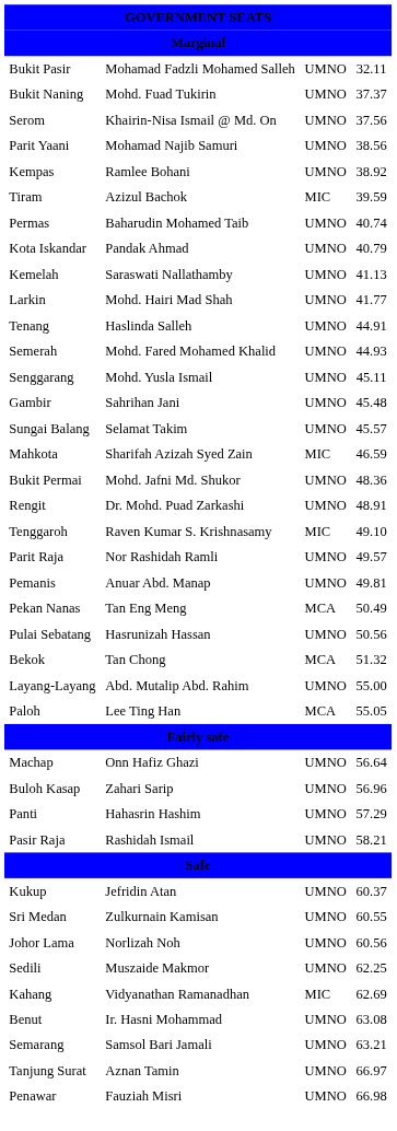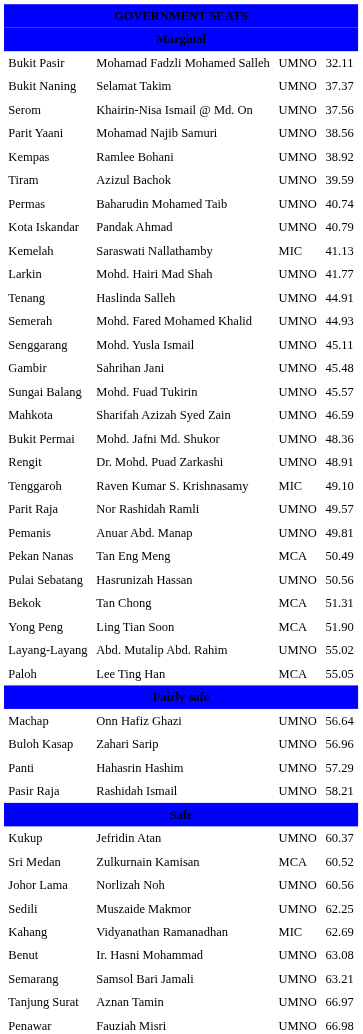Bukit Naning | column 2: Mohd. Fuad Tukirin -> Selamat Takim
Tiram | column 3: MIC -> UMNO
Kemelah | column 3: UMNO -> MIC
Sungai Balang | column 2: Selamat Takim -> Mohd. Fuad Tukirin
Mahkota | column 3: MIC -> UMNO
Bekok | column 4: 51.32 -> 51.31
+ row: Yong Peng | Ling Tian Soon | MCA | 51.90
Layang-Layang | column 4: 55.00 -> 55.02
Sri Medan | column 3: UMNO -> MCA
Sri Medan | column 4: 60.55 -> 60.52
